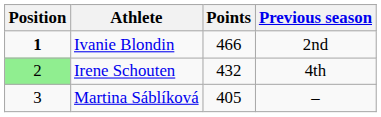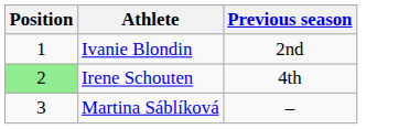- column: Points | 466 | 432 | 405
Ivanie Blondin | Position: bold -> normal
